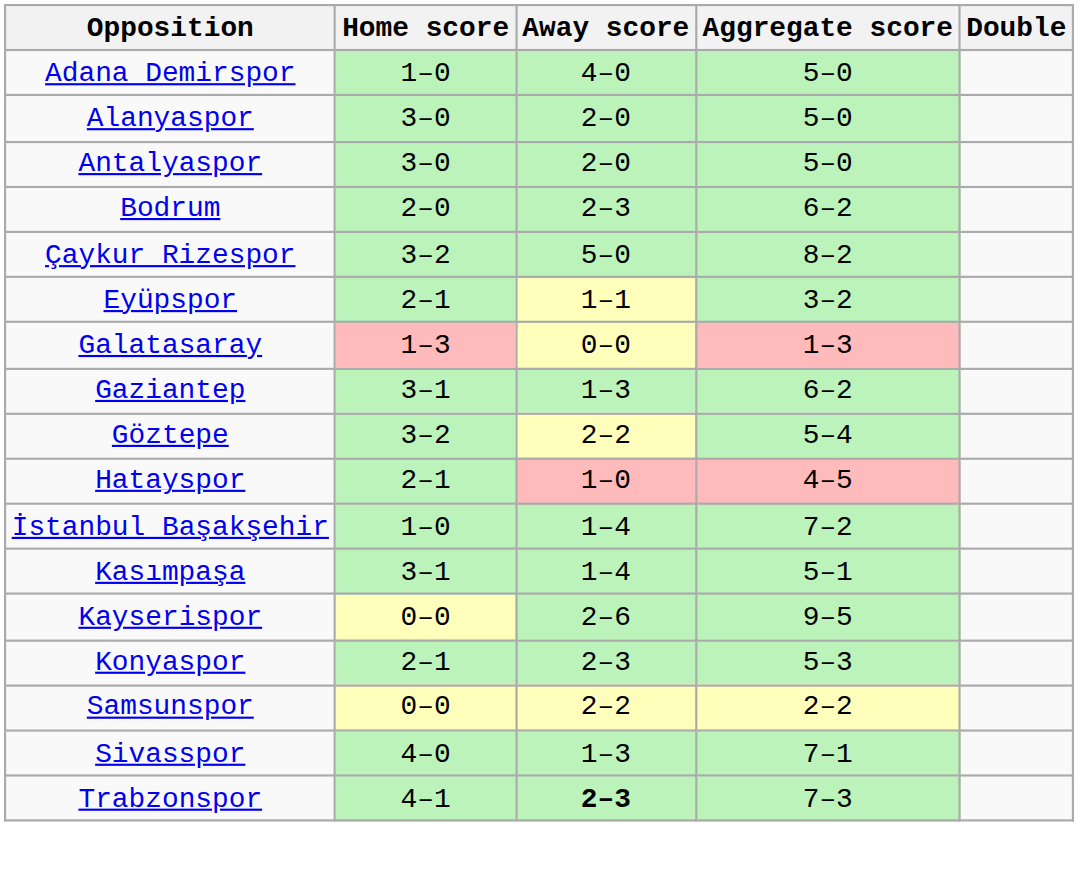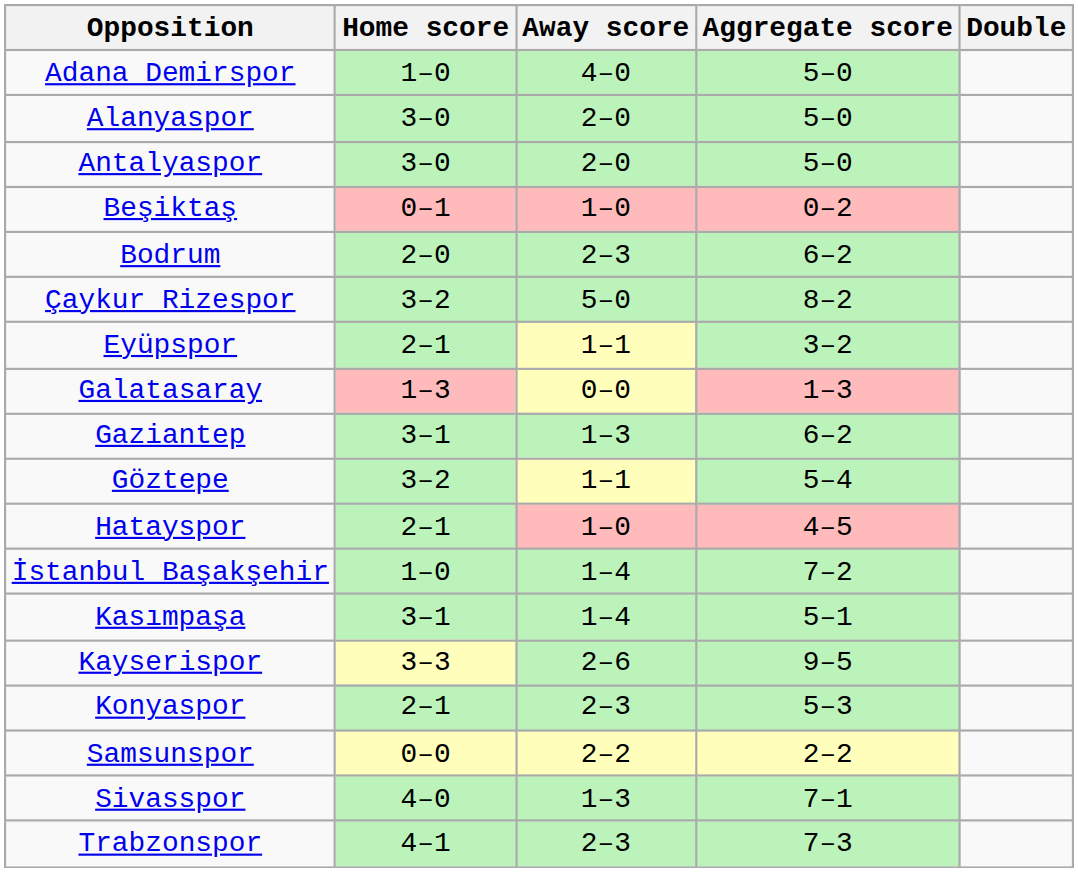+ row: Beşiktaş | 0–1 | 1–0 | 0–2
Göztepe | Away score: 2–2 -> 1–1
Kayserispor | Home score: 0–0 -> 3–3
Trabzonspor | Away score: bold -> normal
